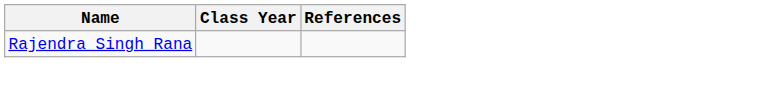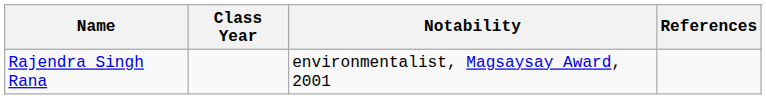+ column: Notability | environmentalist, Magsaysay Award, 2001
